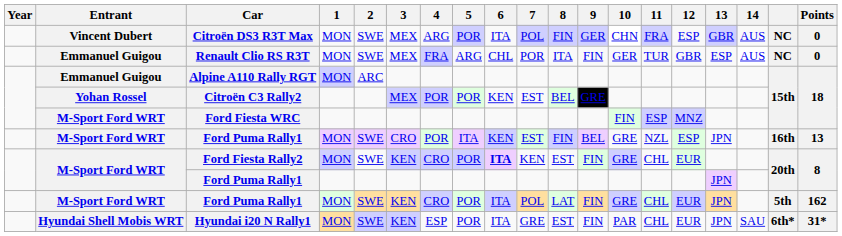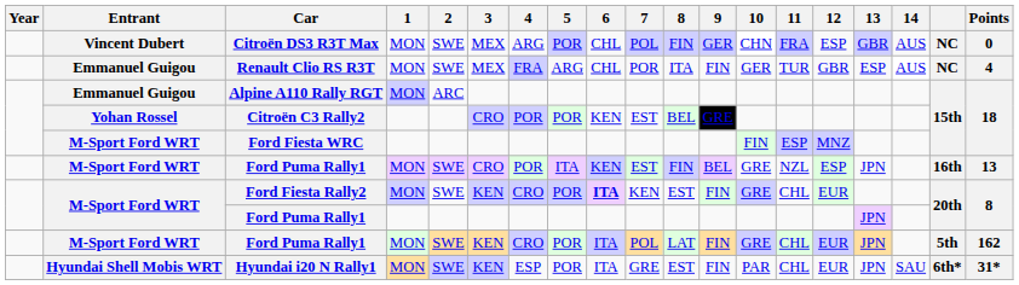Citroën DS3 R3T Max | 6: ITA -> CHL
Renault Clio RS R3T | Points: 0 -> 4
Citroën C3 Rally2 | 3: MEX -> CRO
